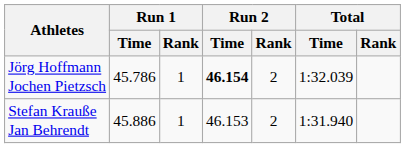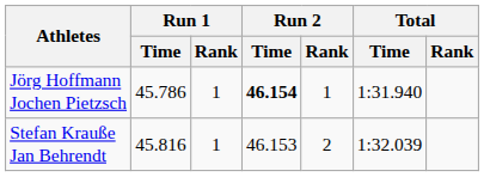Jörg Hoffmann Jochen Pietzsch | Run 2 / Rank: 2 -> 1
Jörg Hoffmann Jochen Pietzsch | Total / Time: 1:32.039 -> 1:31.940
Stefan Krauße Jan Behrendt | Run 1 / Time: 45.886 -> 45.816
Stefan Krauße Jan Behrendt | Total / Time: 1:31.940 -> 1:32.039
